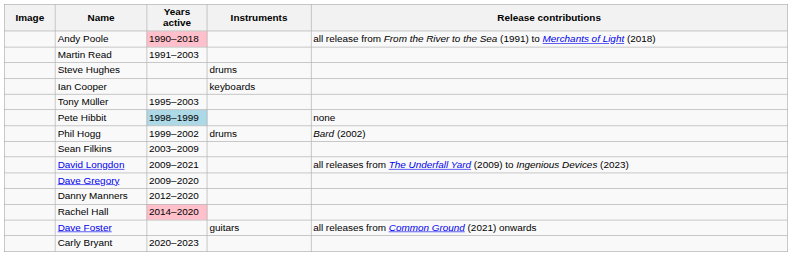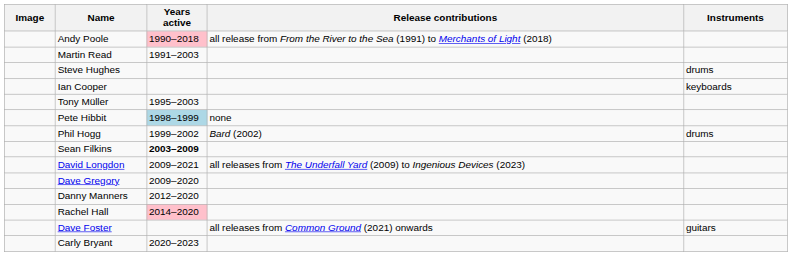columns swapped: Instruments <-> Release contributions
Sean Filkins | Years active: normal -> bold
